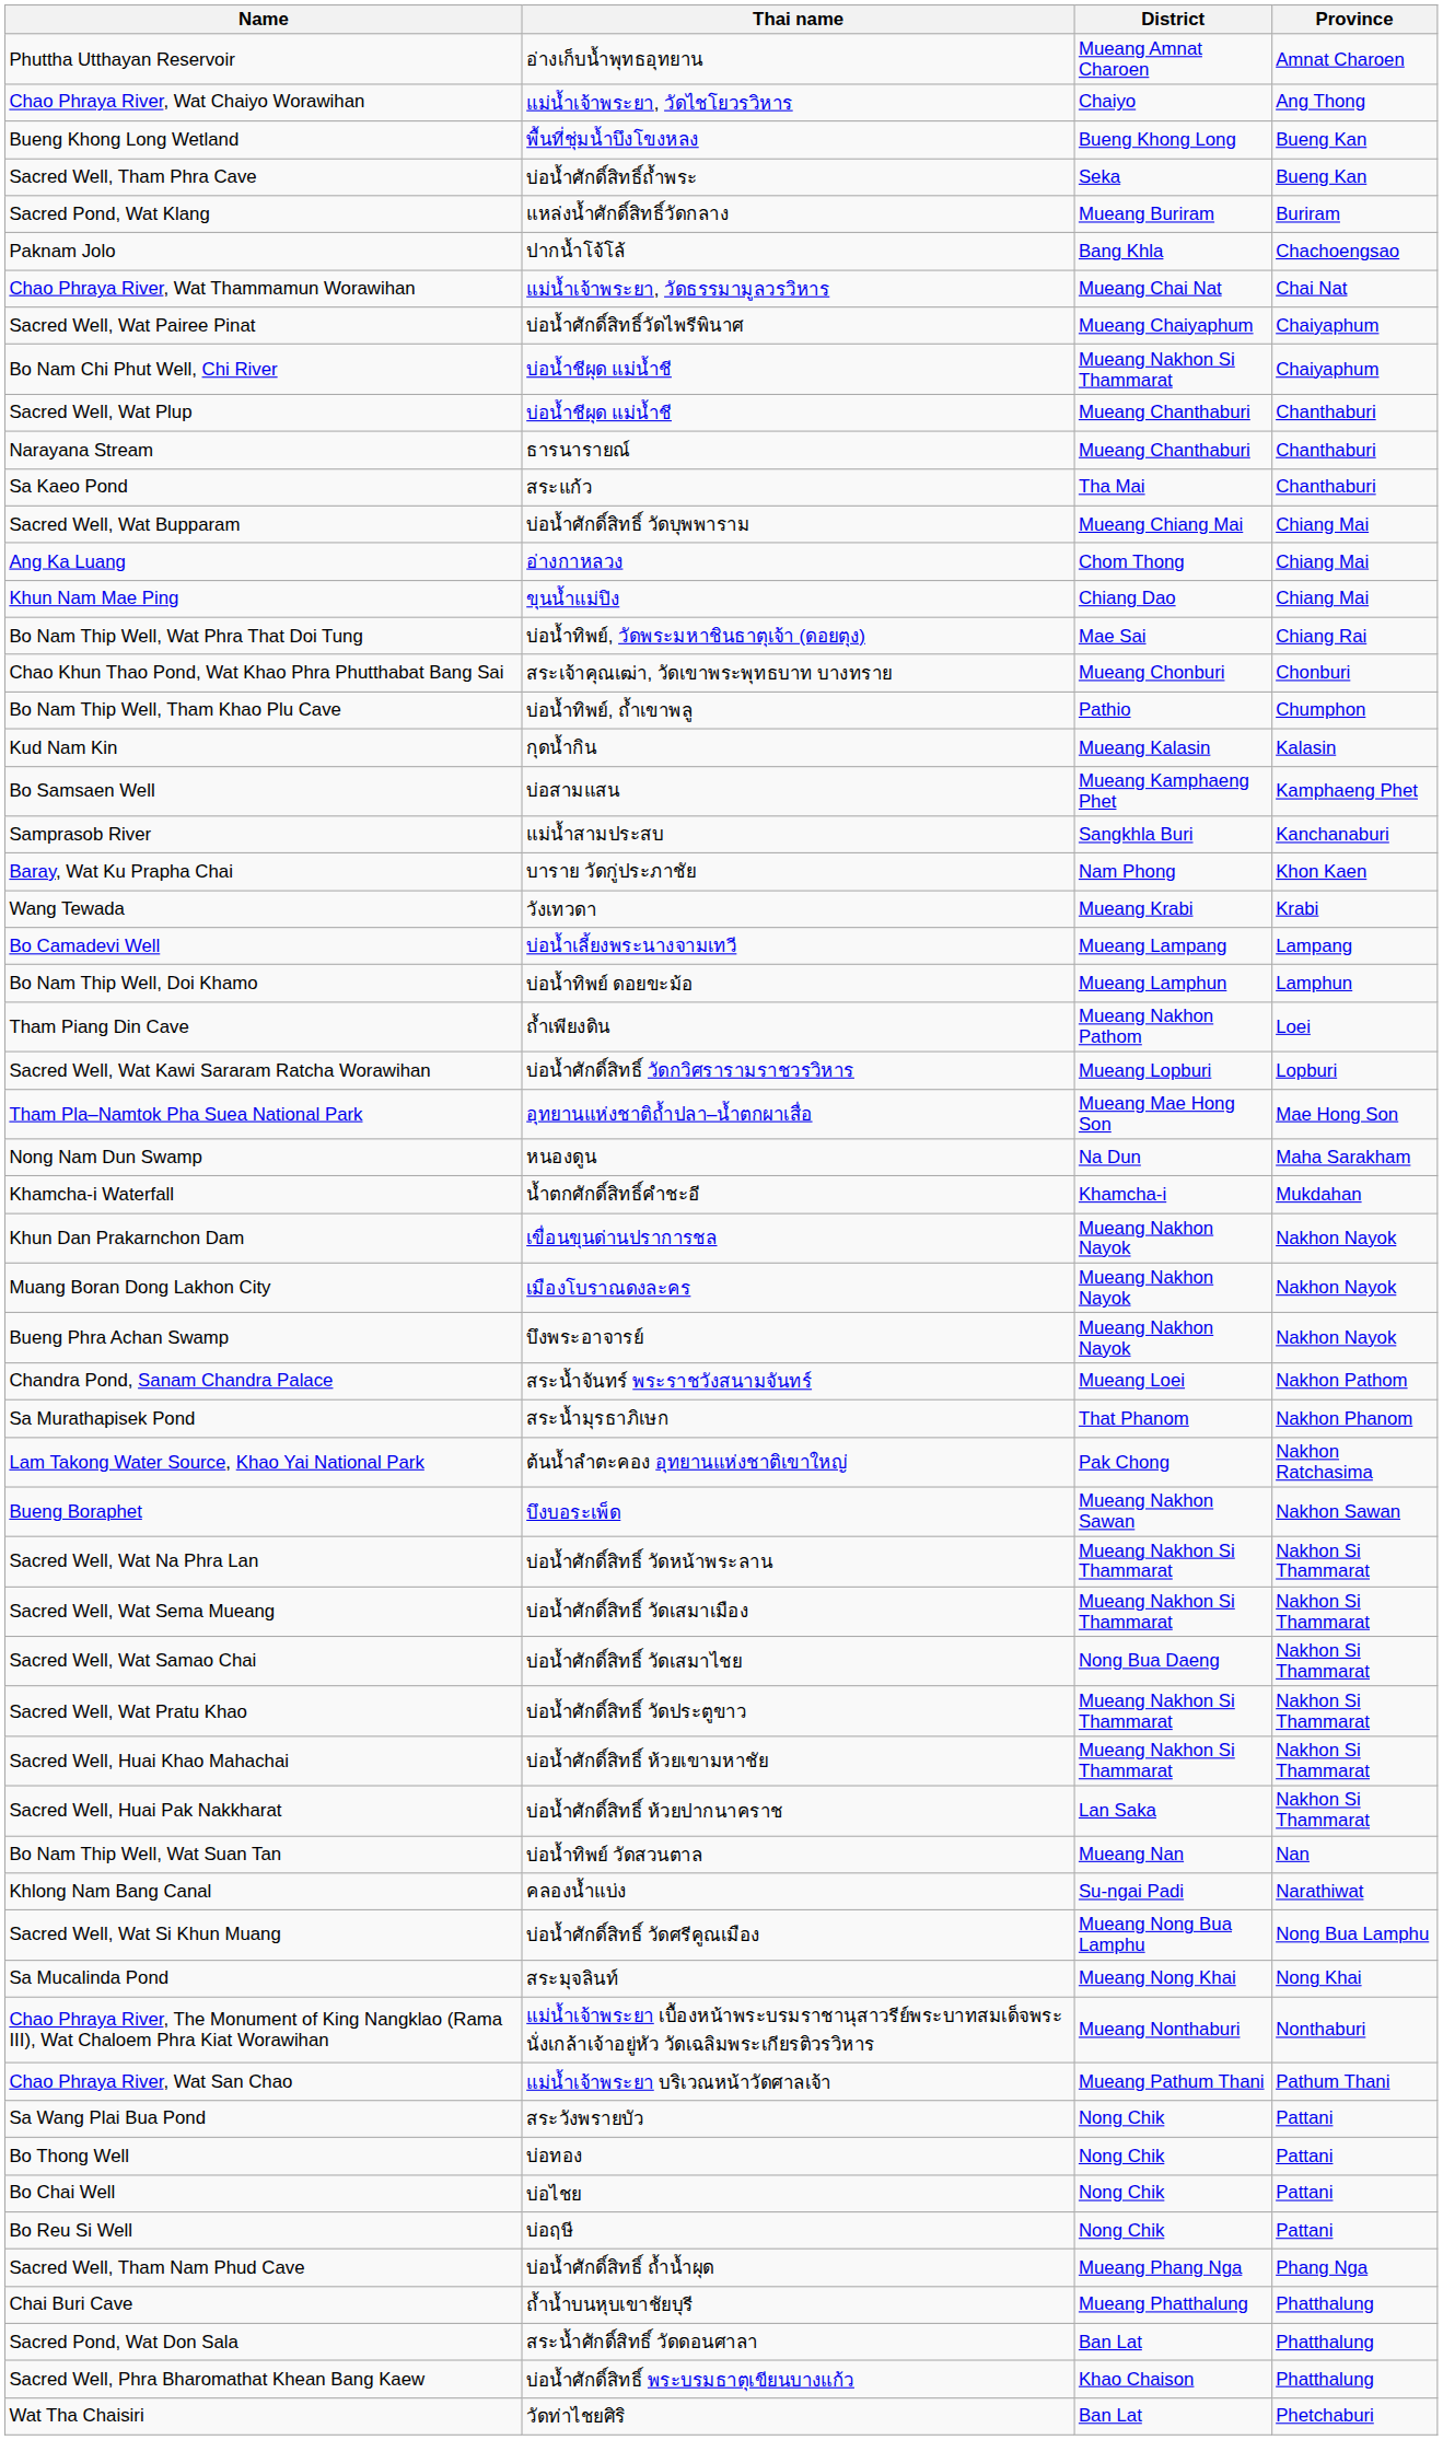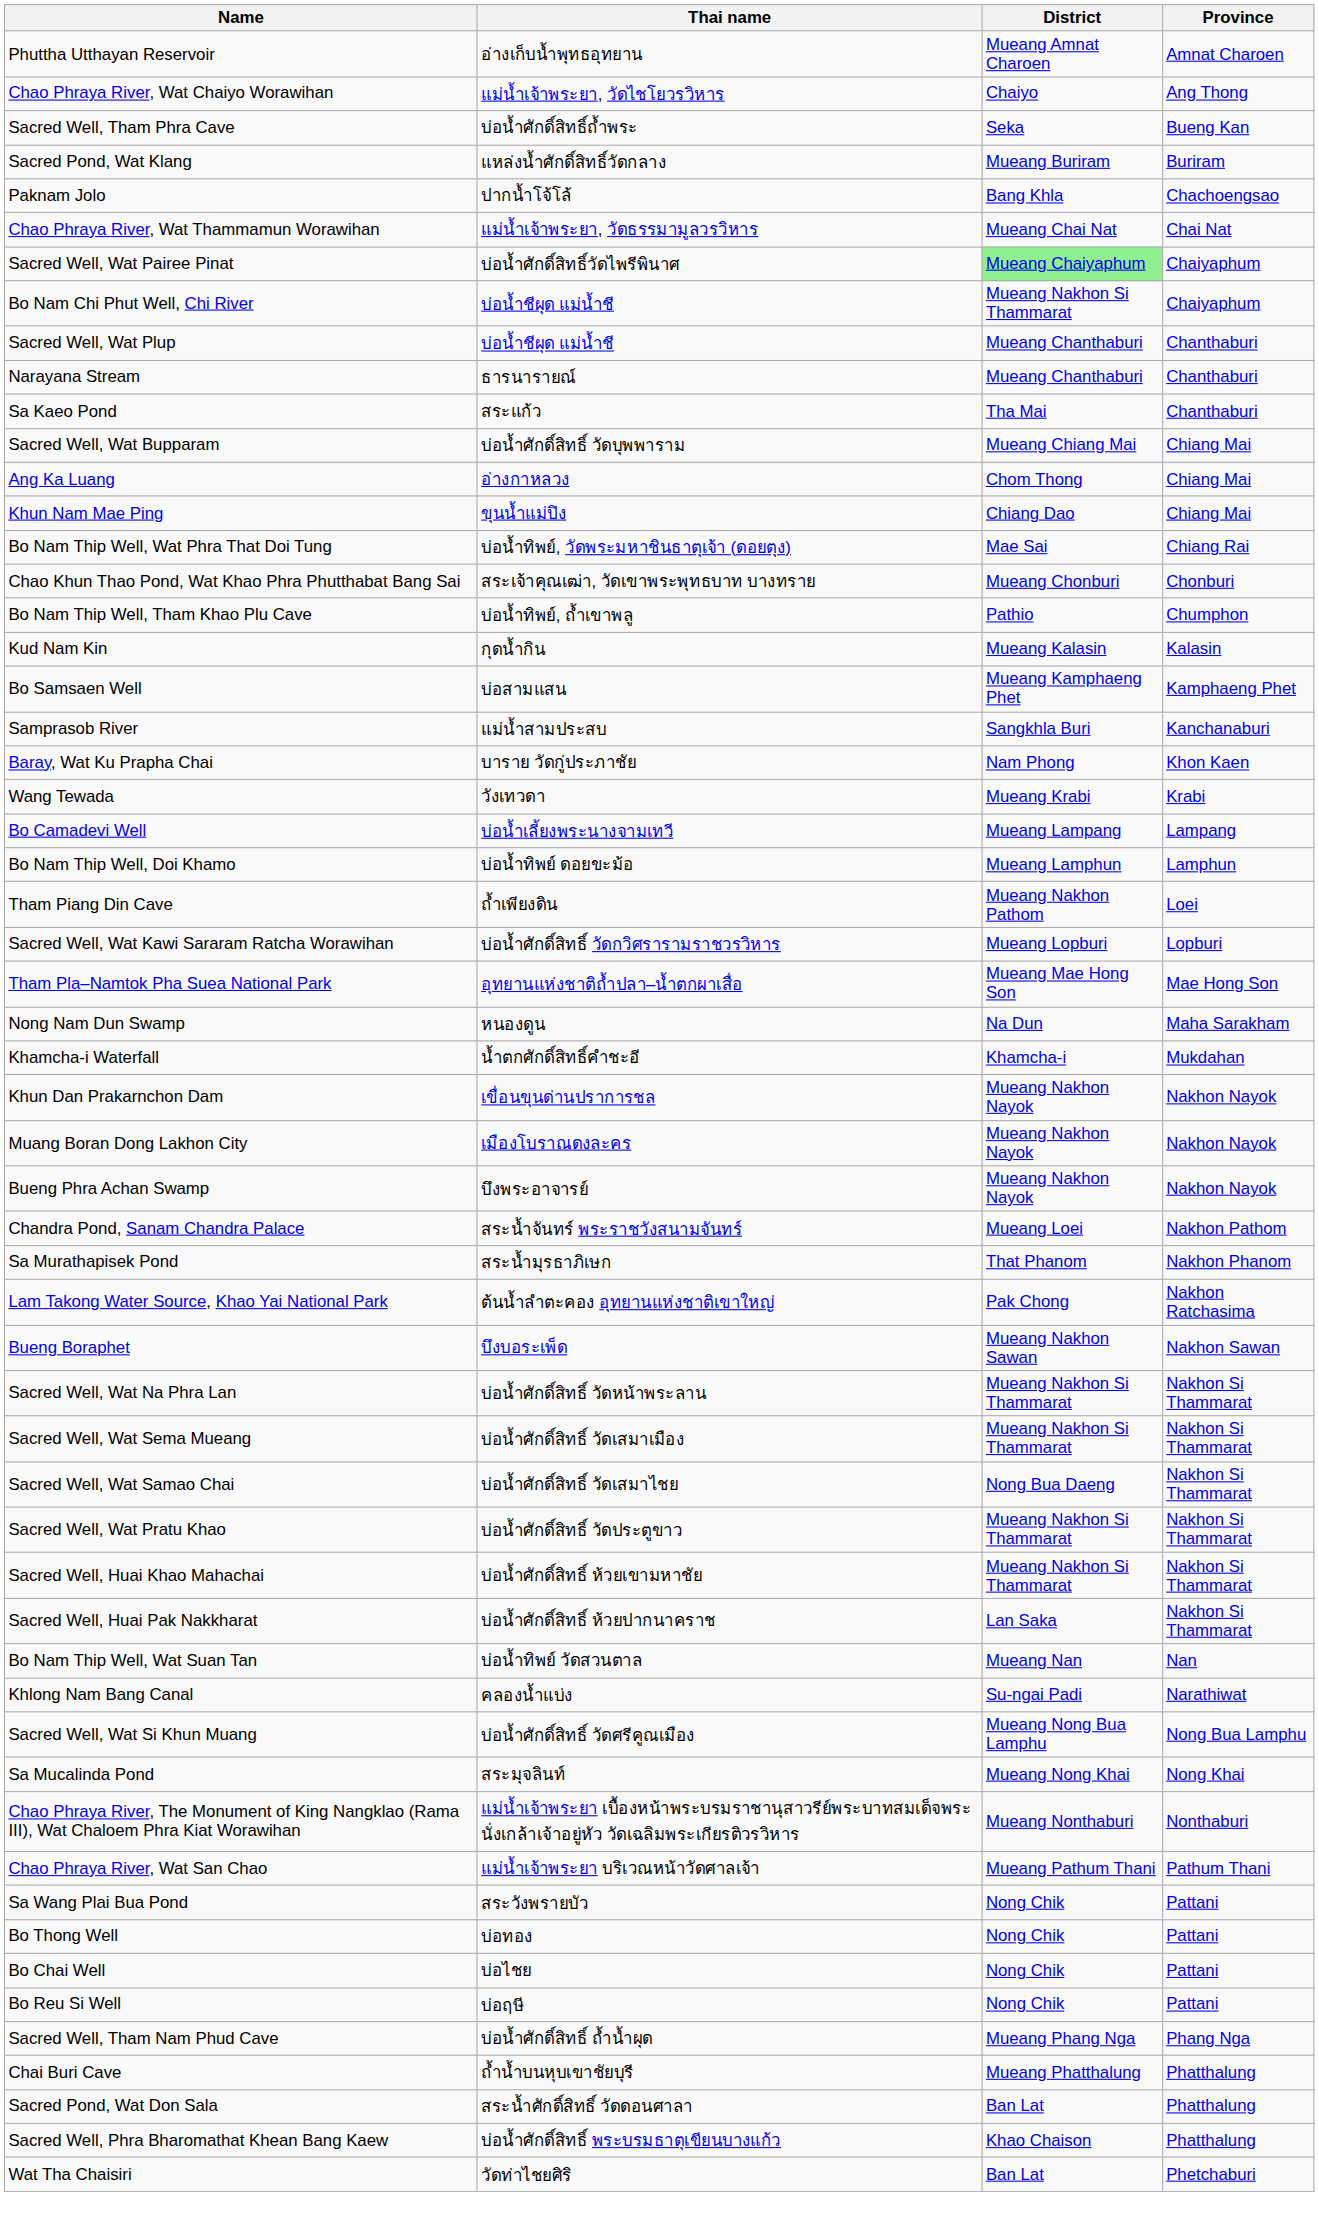- row: Bueng Khong Long Wetland | พื้นที่ชุ่มน้ำบึงโขงหลง | Bueng Khong Long | Bueng Kan
Sacred Well, Wat Pairee Pinat | District: no background -> lightgreen background
